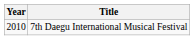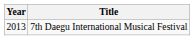7th Daegu International Musical Festival | Year: 2010 -> 2013
